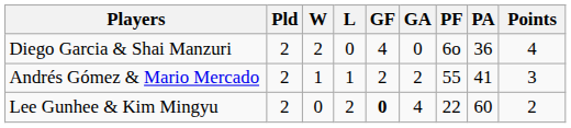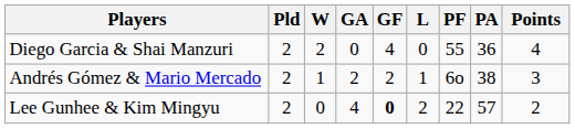columns swapped: L <-> GA
Diego Garcia & Shai Manzuri | PF: 6o -> 55
Andrés Gómez & Mario Mercado | PF: 55 -> 6o
Andrés Gómez & Mario Mercado | PA: 41 -> 38
Lee Gunhee & Kim Mingyu | PA: 60 -> 57
